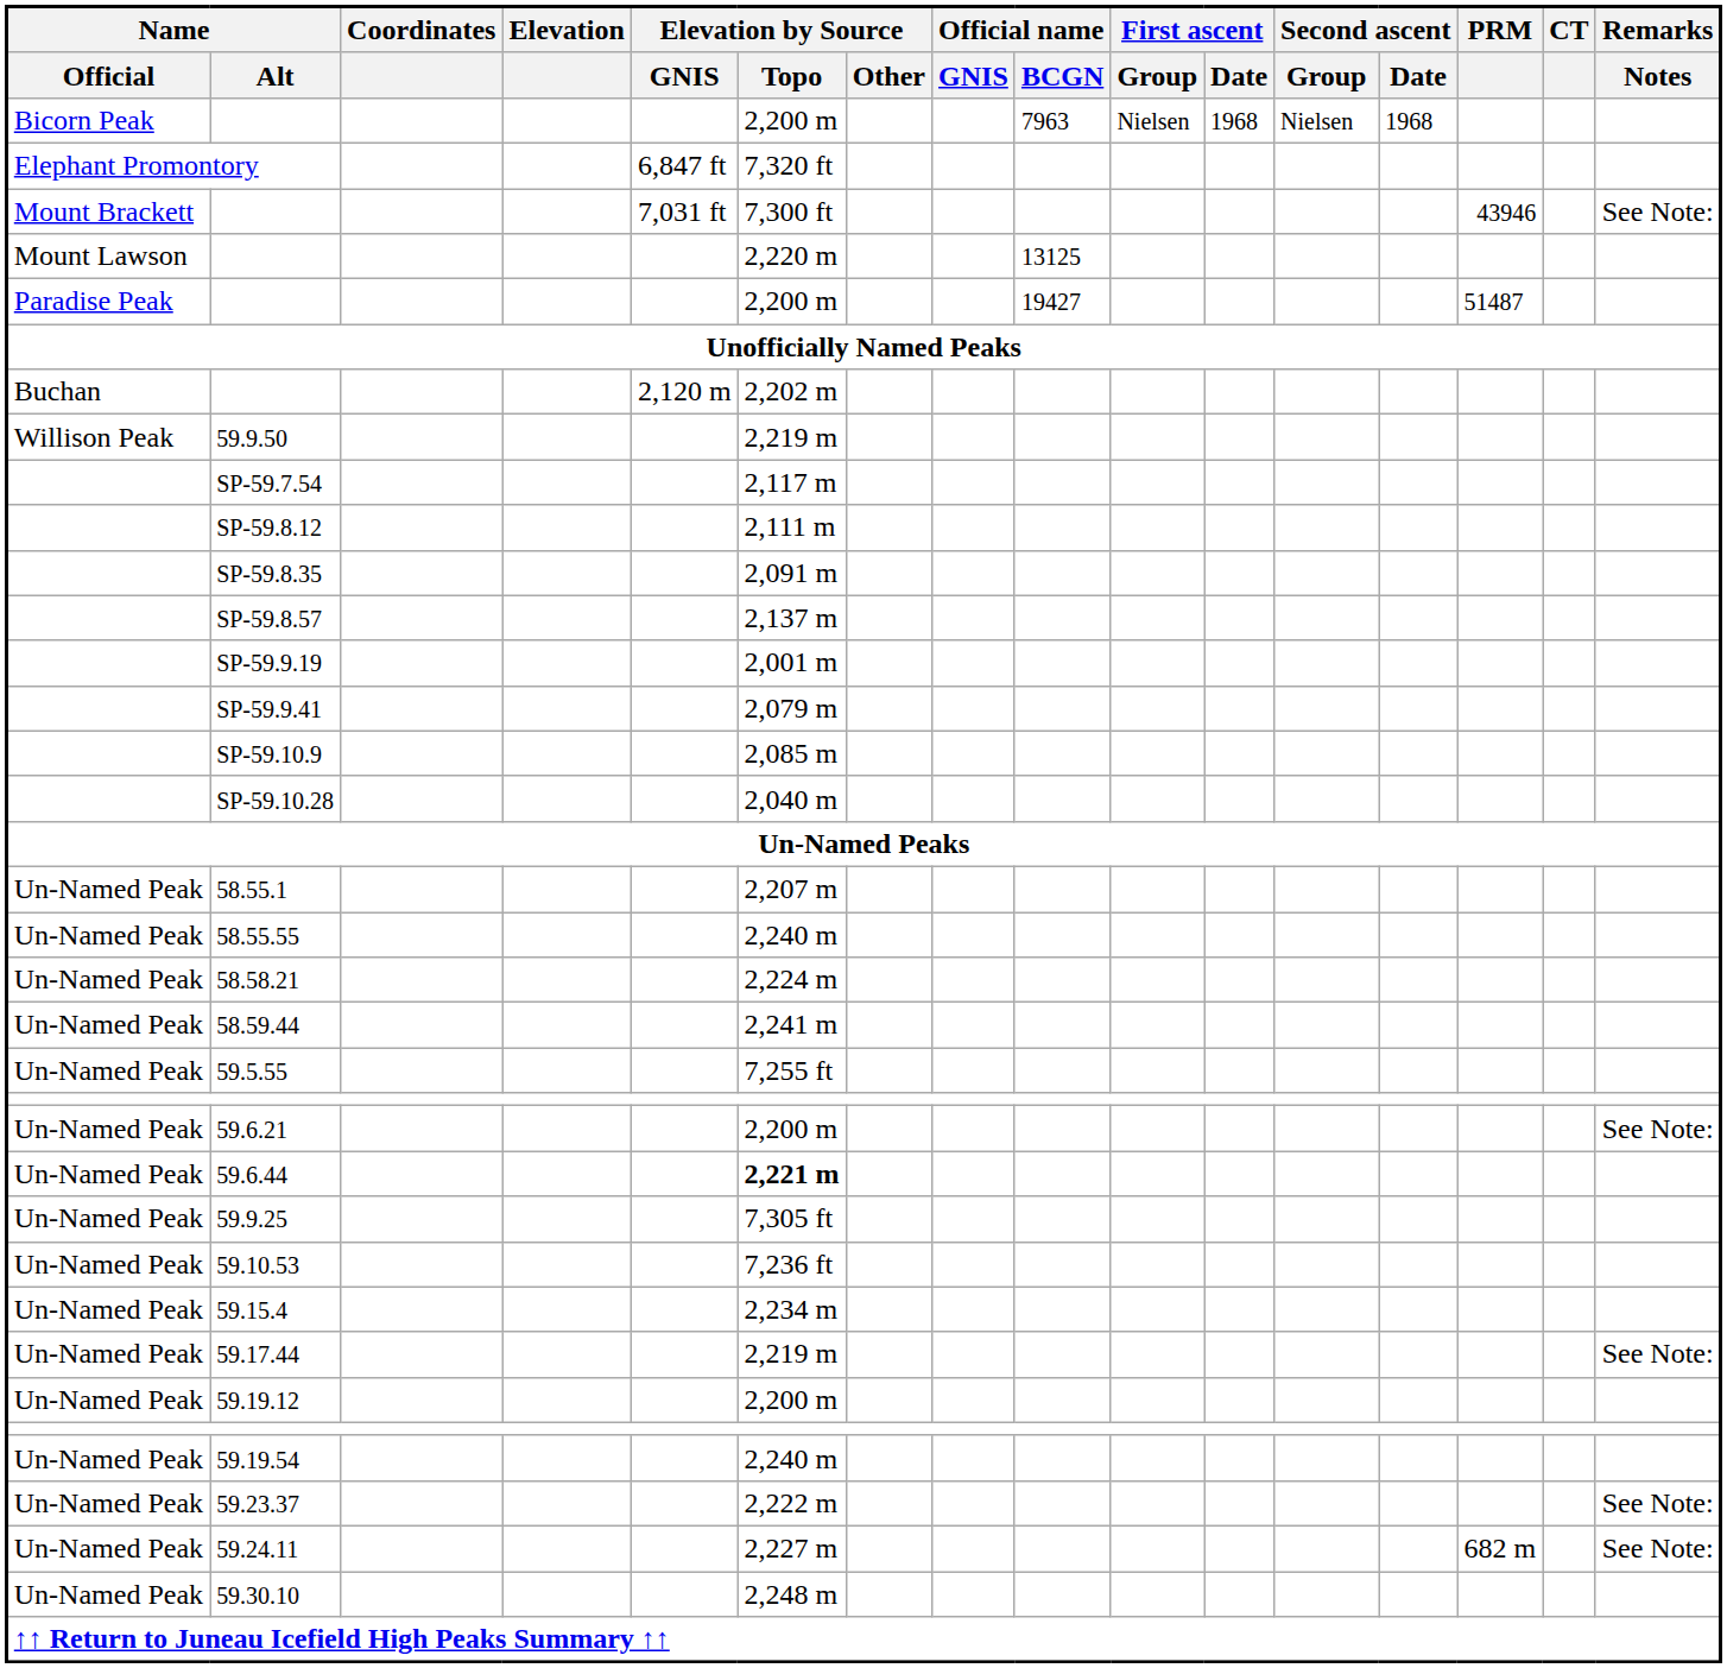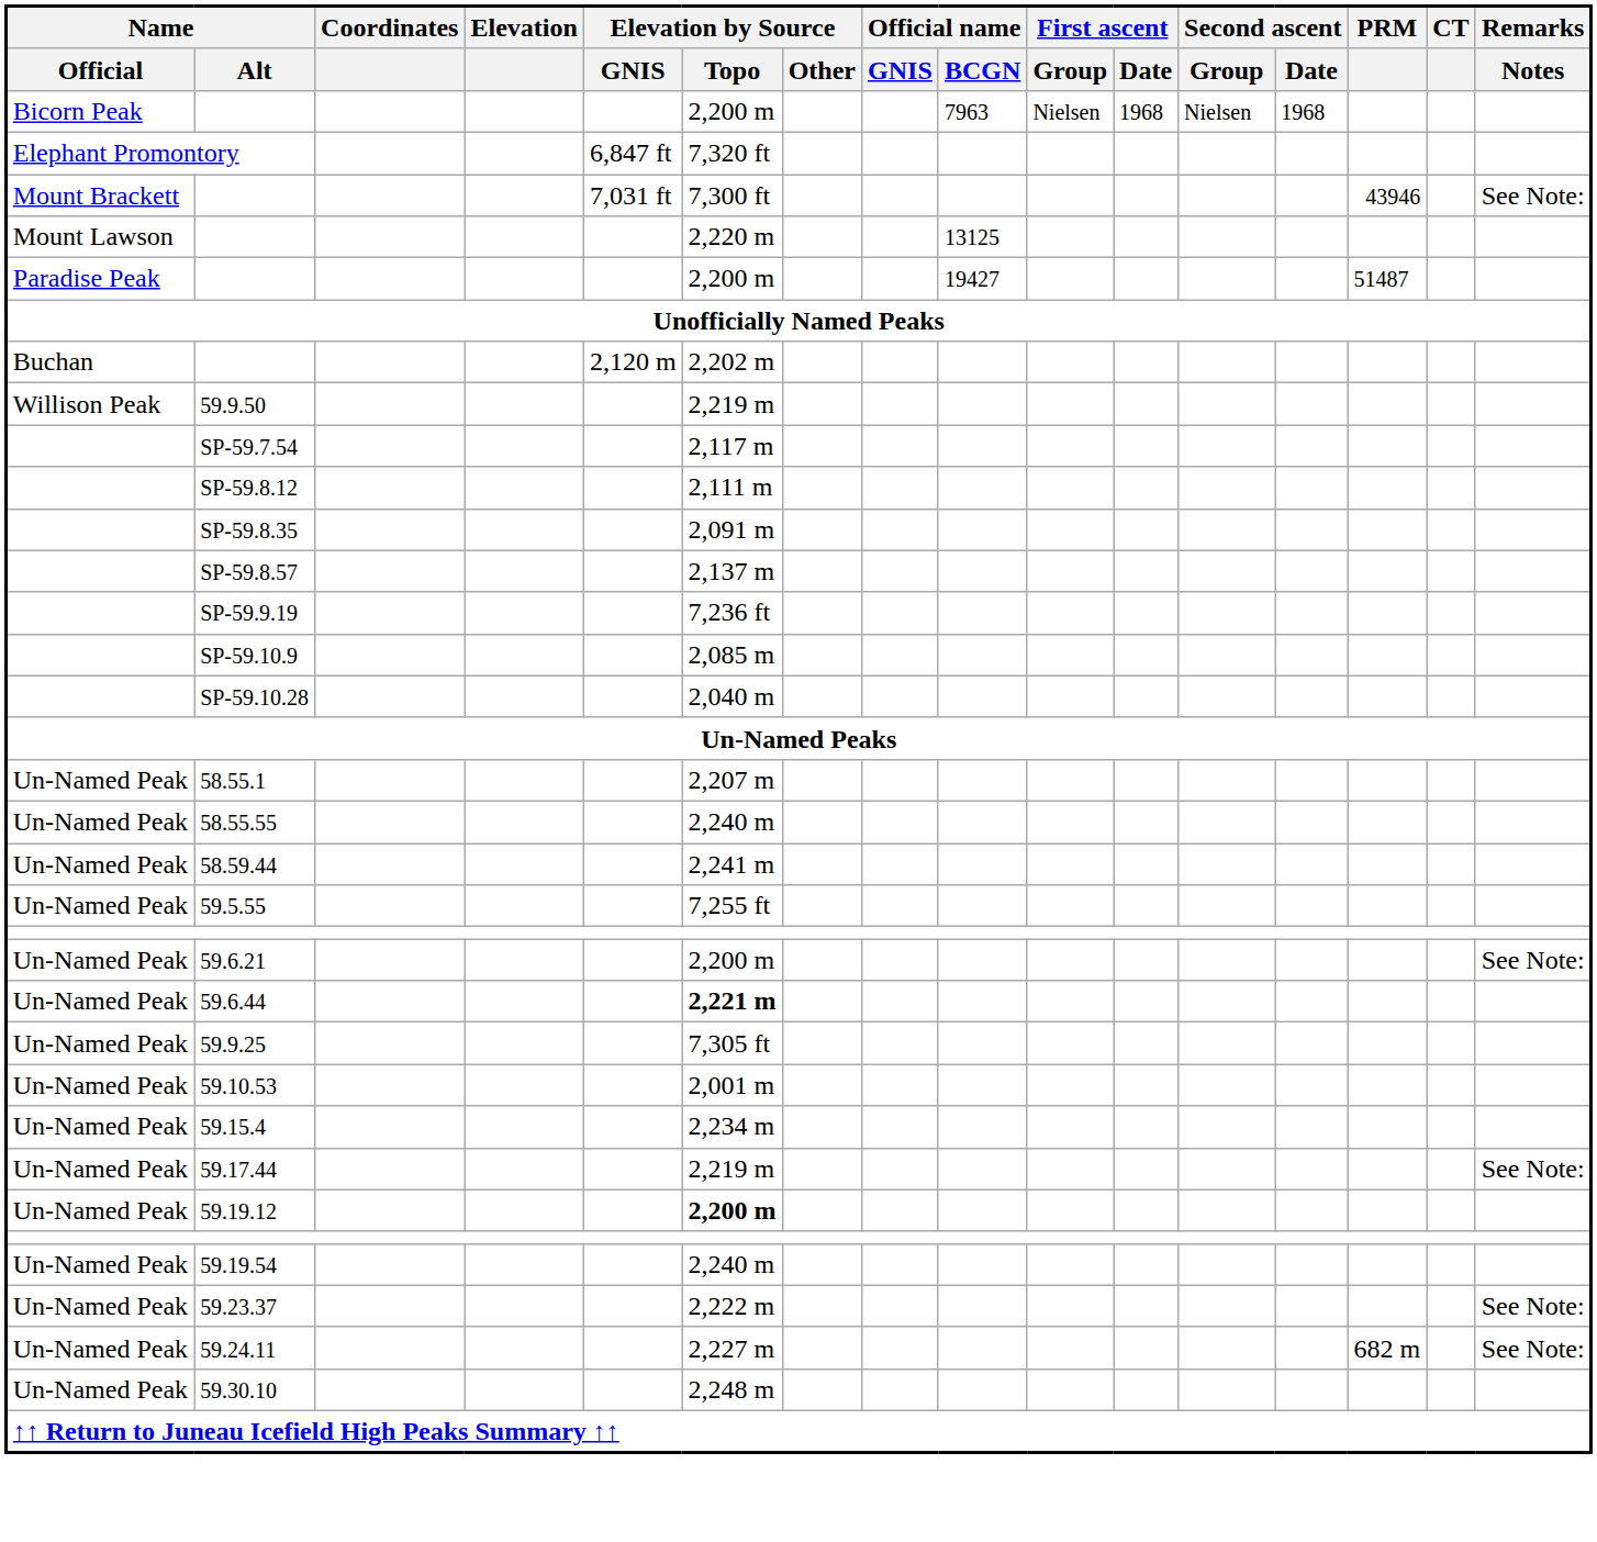SP-59.9.19 | Elevation by Source / Topo: 2,001 m -> 7,236 ft
- row: SP-59.9.41 | 2,079 m
- row: Un-Named Peak | 58.58.21 | 2,224 m
59.10.53 | Elevation by Source / Topo: 7,236 ft -> 2,001 m
59.19.12 | Elevation by Source / Topo: normal -> bold
